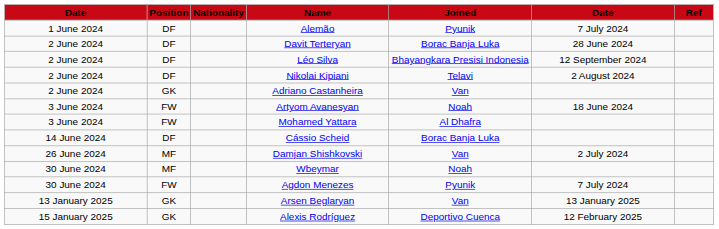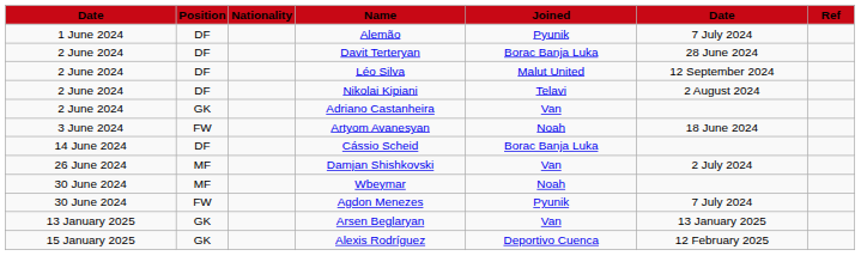Léo Silva | Joined: Bhayangkara Presisi Indonesia -> Malut United
- row: 3 June 2024 | FW | Mohamed Yattara | Al Dhafra
